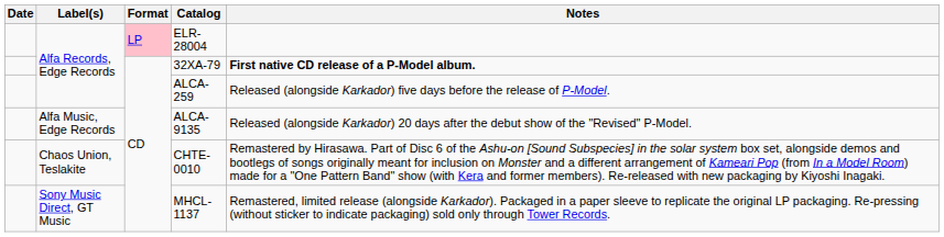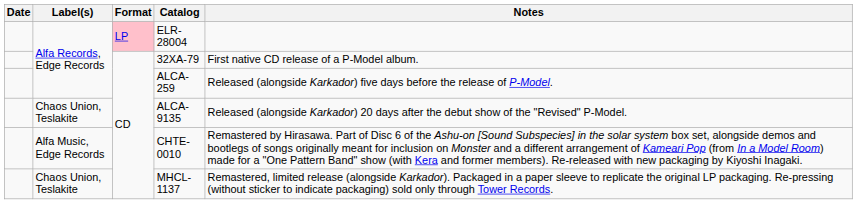32XA-79 | Notes: bold -> normal
ALCA-9135 | Label(s): Alfa Music, Edge Records -> Chaos Union, Teslakite
CHTE-0010 | Label(s): Chaos Union, Teslakite -> Alfa Music, Edge Records
MHCL-1137 | Label(s): Sony Music Direct, GT Music -> Chaos Union, Teslakite
